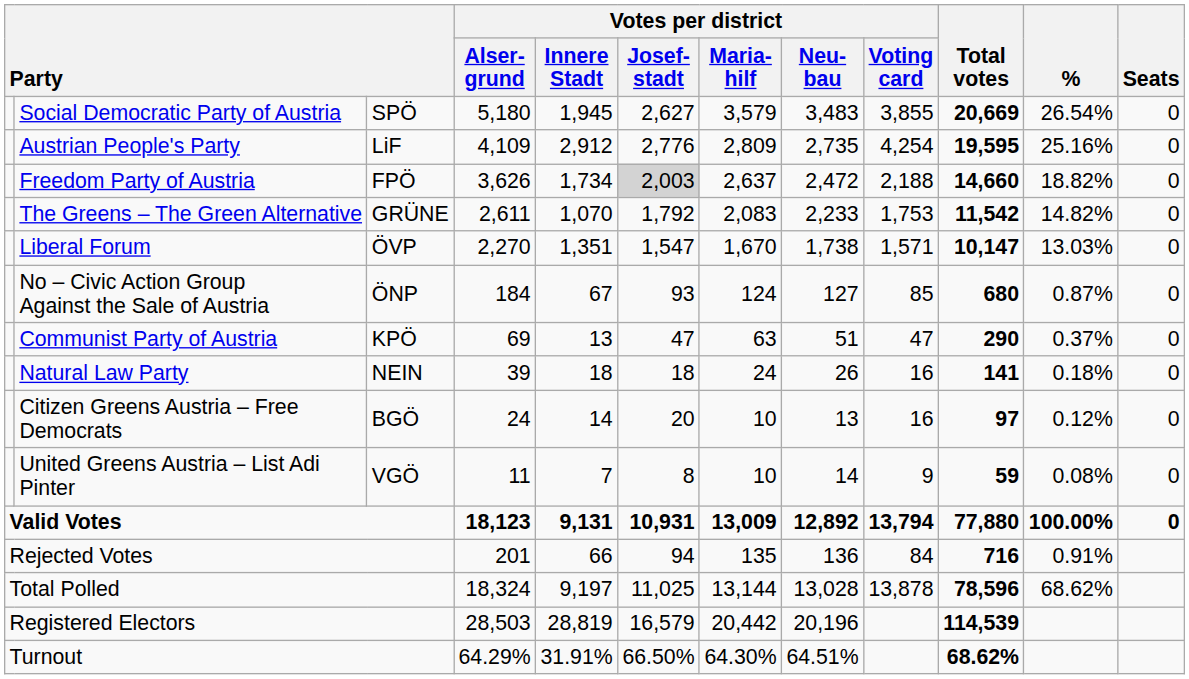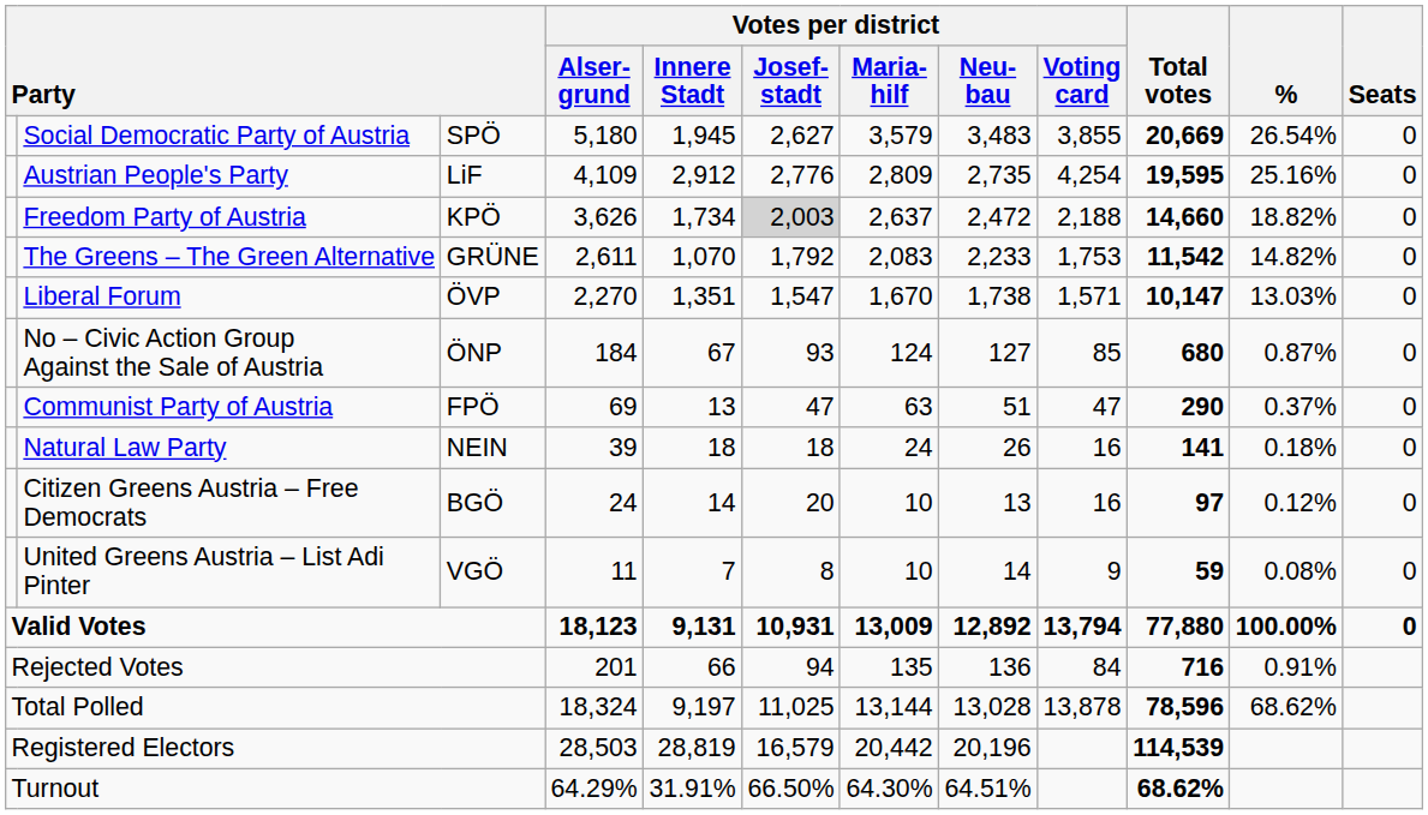Freedom Party of Austria | column 3: FPÖ -> KPÖ
Communist Party of Austria | column 3: KPÖ -> FPÖ
